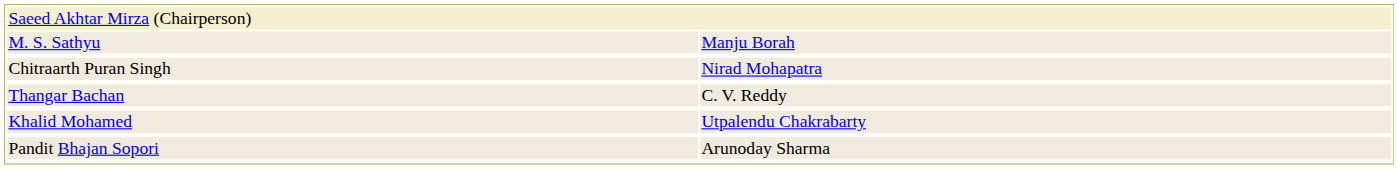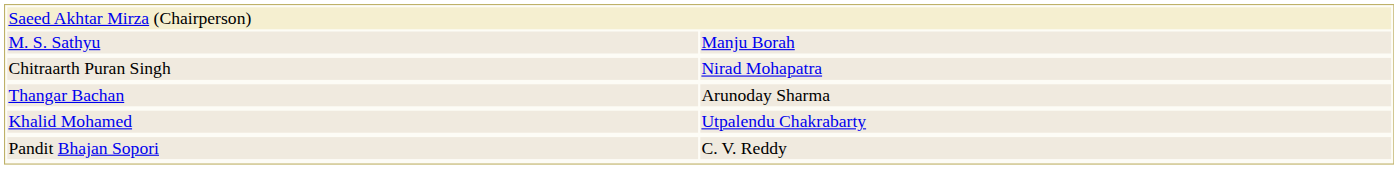Thangar Bachan | column 2: C. V. Reddy -> Arunoday Sharma
Pandit Bhajan Sopori | column 2: Arunoday Sharma -> C. V. Reddy
